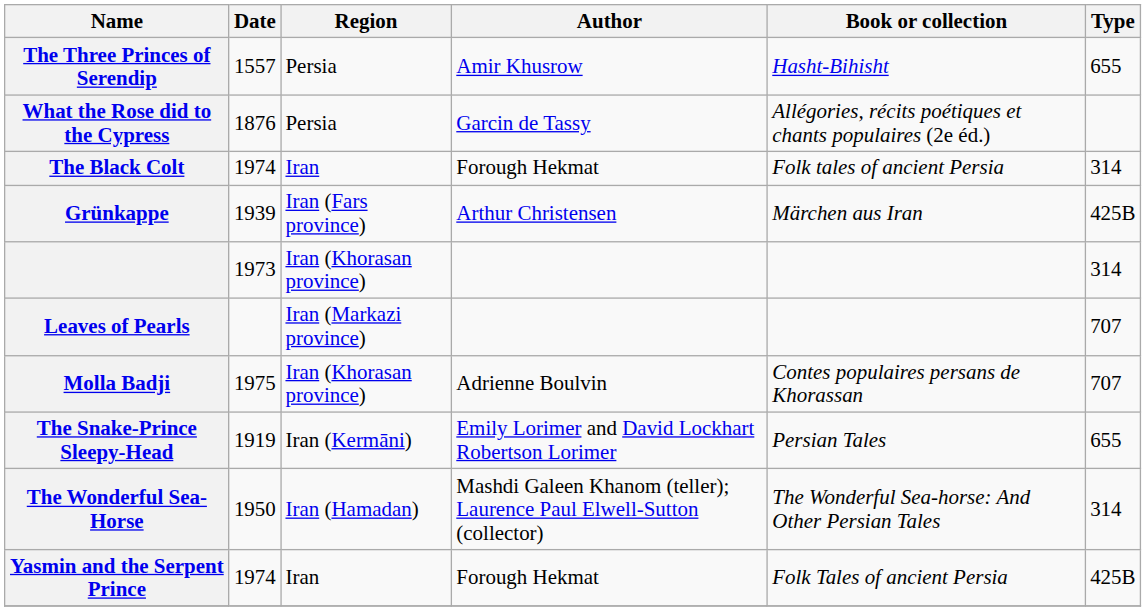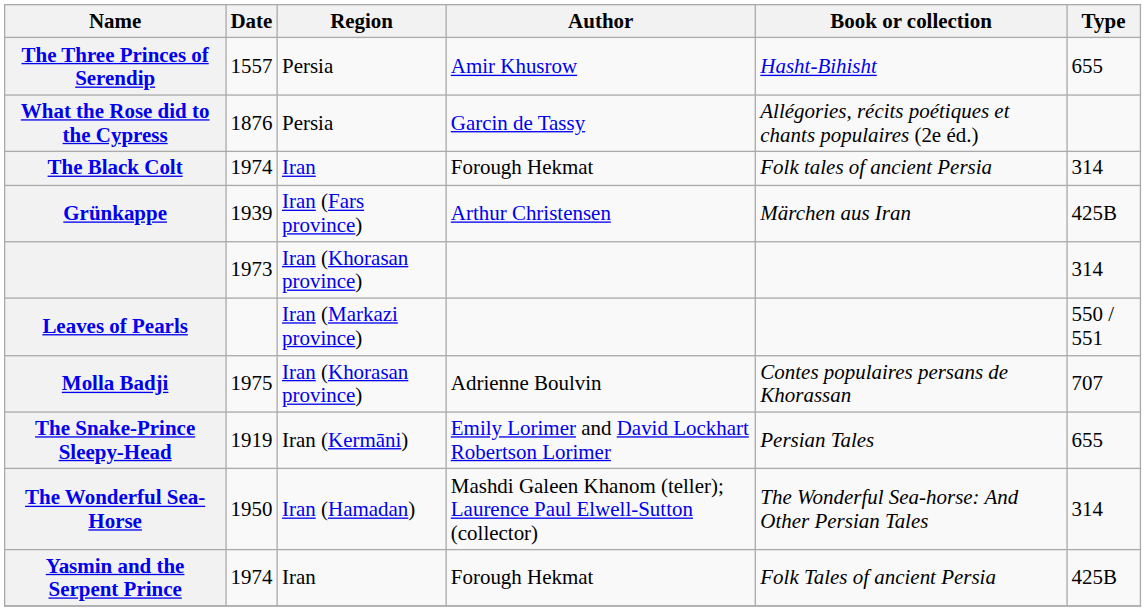Leaves of Pearls | Type: 707 -> 550 / 551
